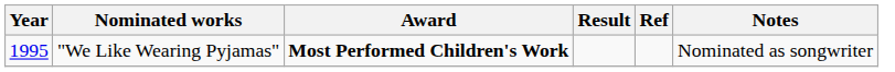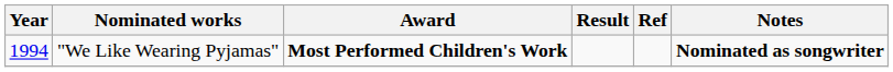"We Like Wearing Pyjamas" | Year: 1995 -> 1994
"We Like Wearing Pyjamas" | Notes: normal -> bold
